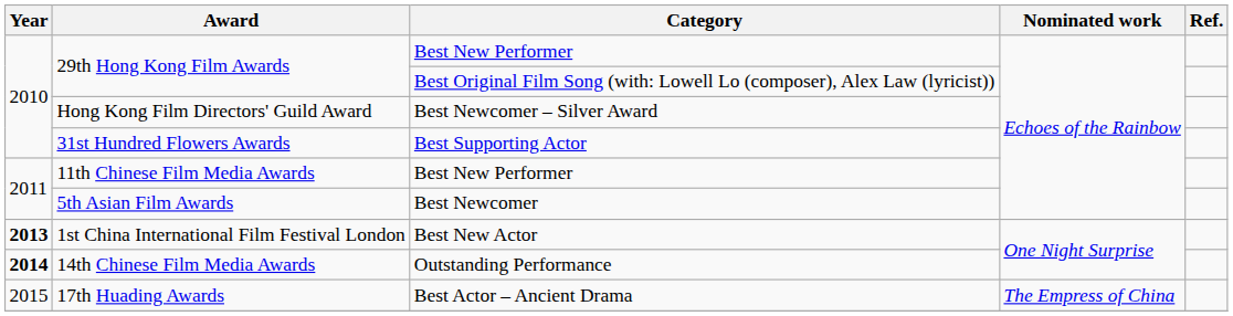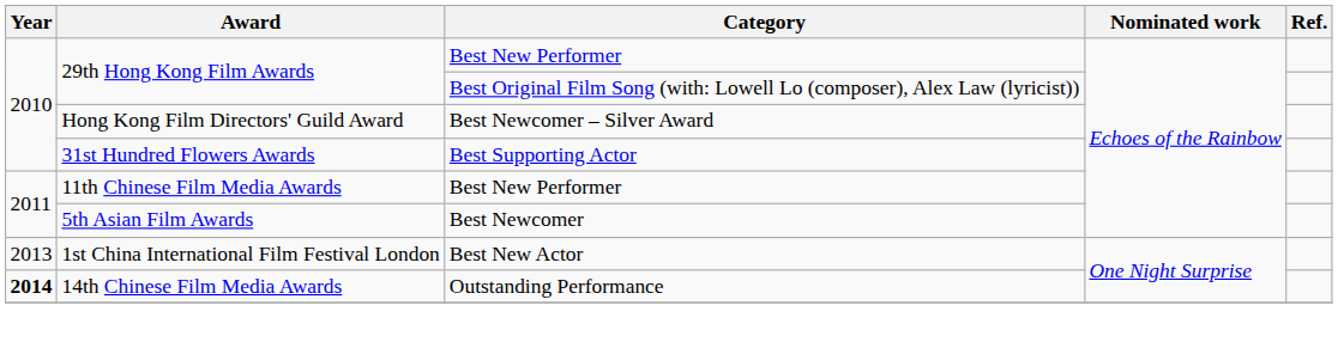1st China International Film Festival London | Year: bold -> normal
- row: 2015 | 17th Huading Awards | Best Actor – Ancient Drama | The Empress of China
